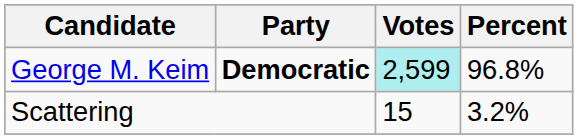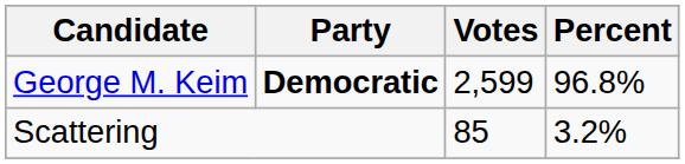George M. Keim | Votes: paleturquoise background -> no background
Scattering | Votes: 15 -> 85
